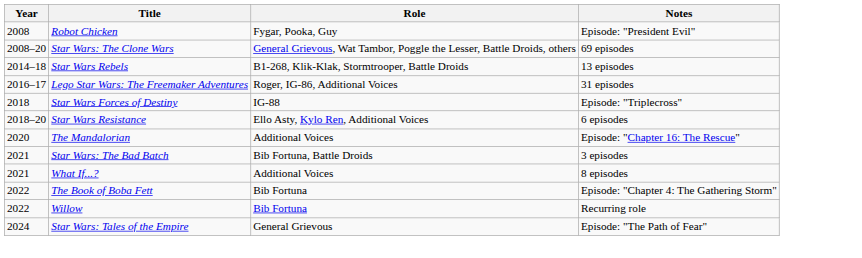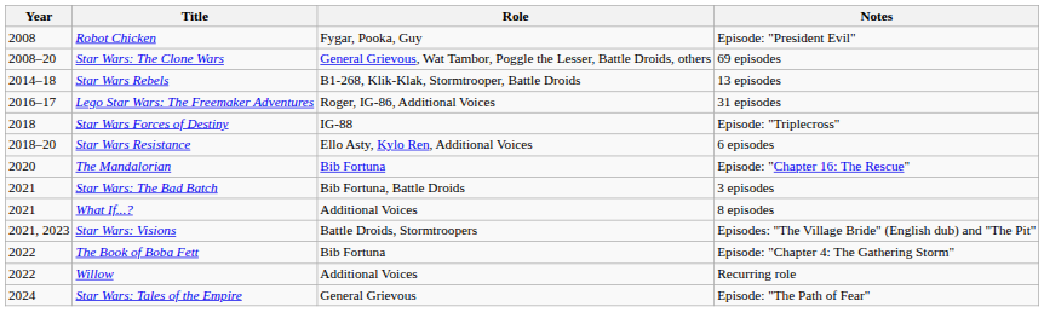The Mandalorian | Role: Additional Voices -> Bib Fortuna
+ row: 2021, 2023 | Star Wars: Visions | Battle Droids, Stormtroopers | Episodes: "The Village Bride" (English dub) and "The Pit"
Willow | Role: Bib Fortuna -> Additional Voices
